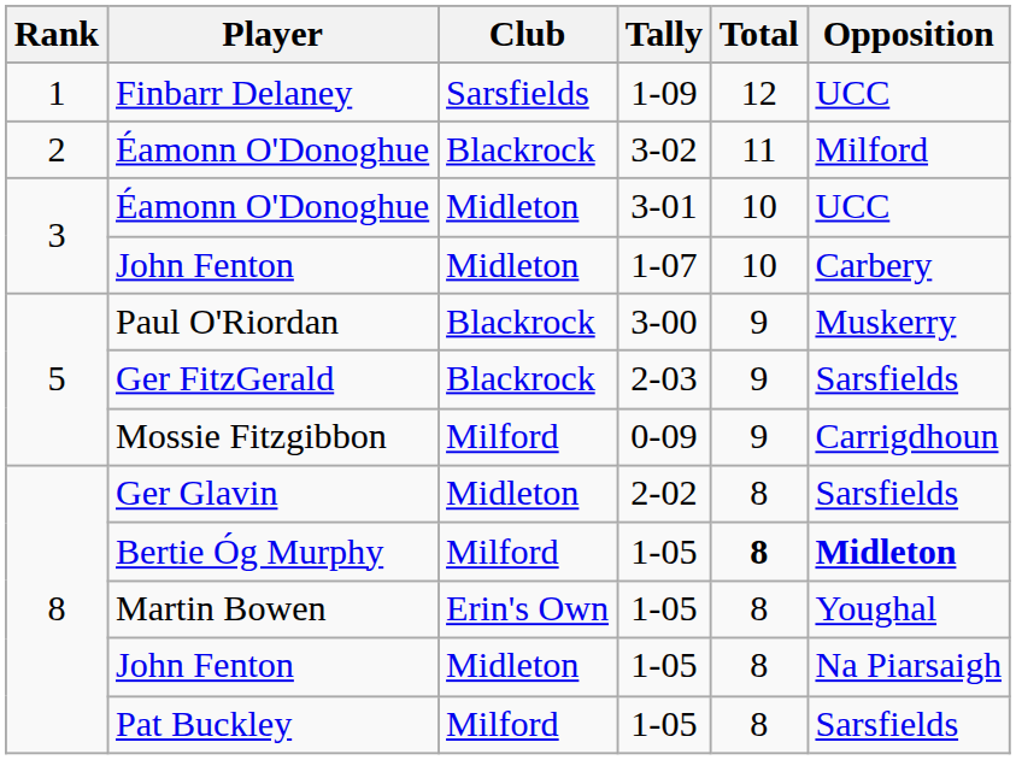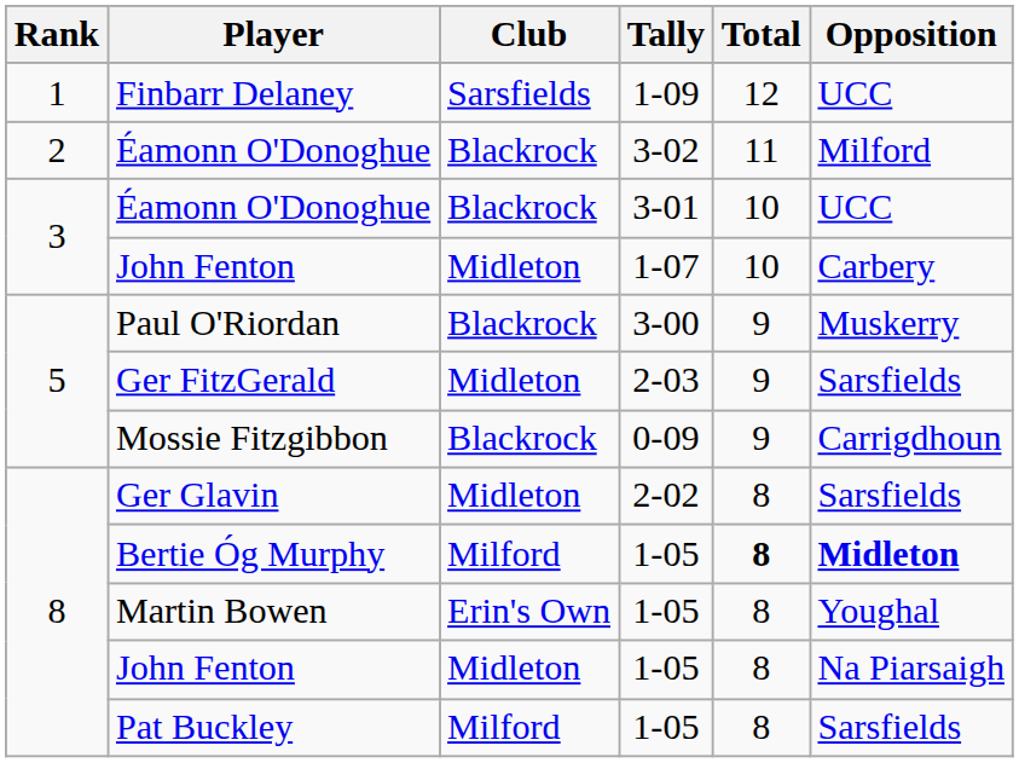Éamonn O'Donoghue / 3-01 | Club: Midleton -> Blackrock
Ger FitzGerald | Club: Blackrock -> Midleton
Mossie Fitzgibbon | Club: Milford -> Blackrock
